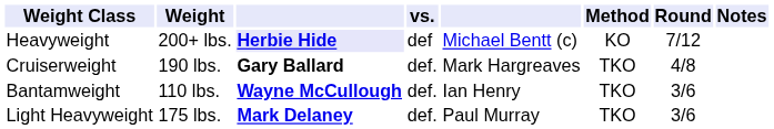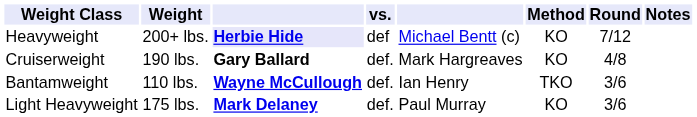Cruiserweight | Method: TKO -> KO
Light Heavyweight | Method: TKO -> KO
